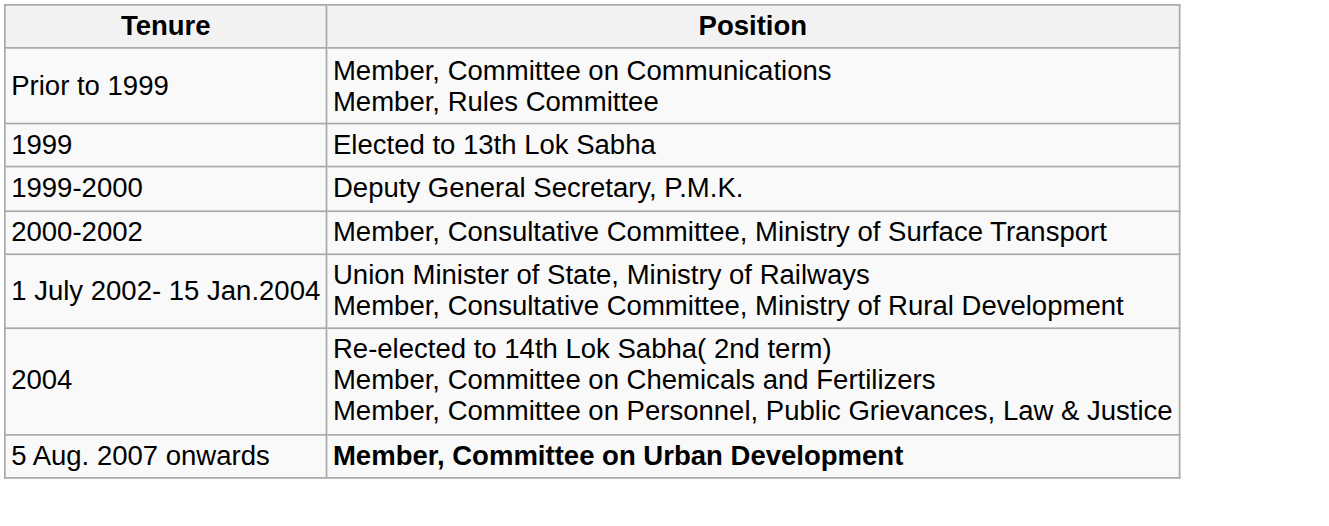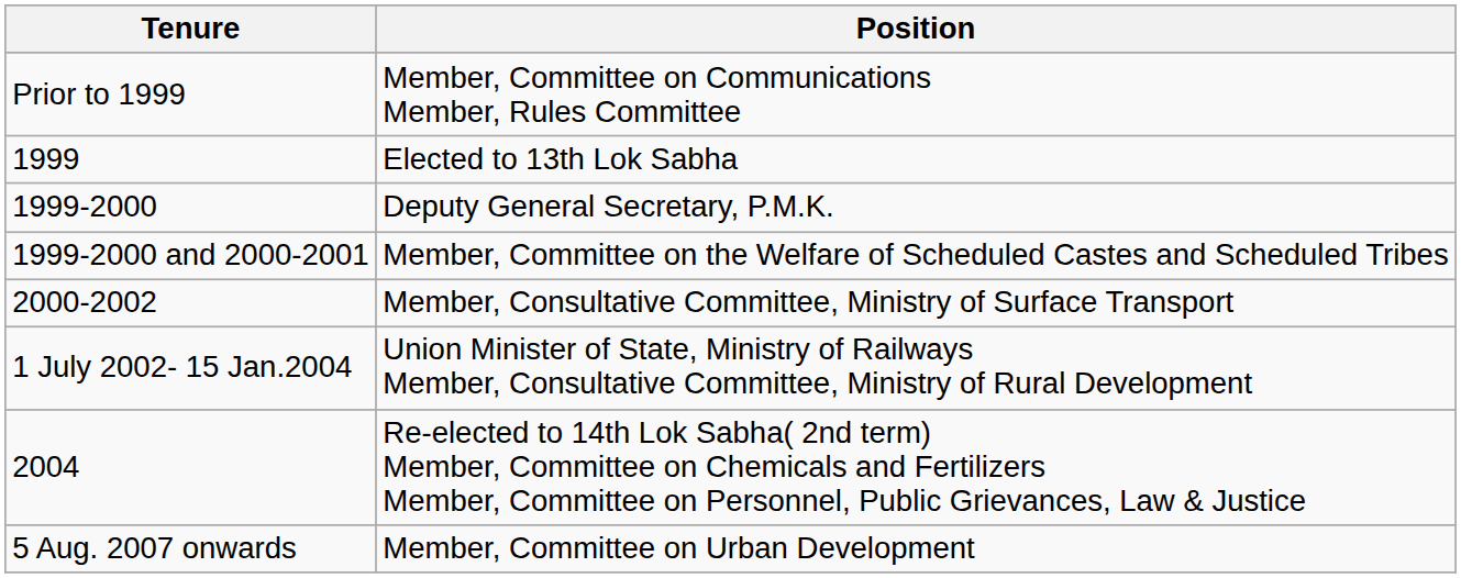+ row: 1999-2000 and 2000-2001 | Member, Committee on the Welfare of Scheduled Castes and Scheduled Tribes
5 Aug. 2007 onwards | Position: bold -> normal
